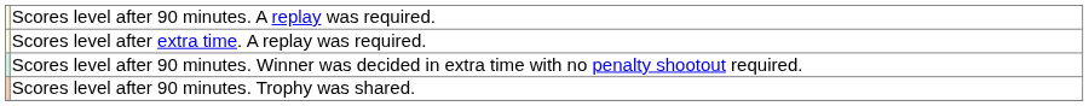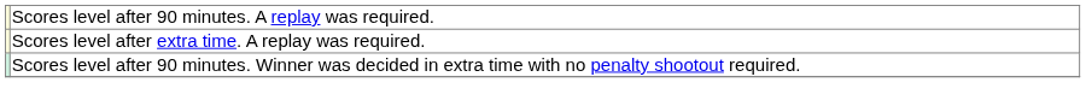- row: Scores level after 90 minutes. Trophy was shared.
